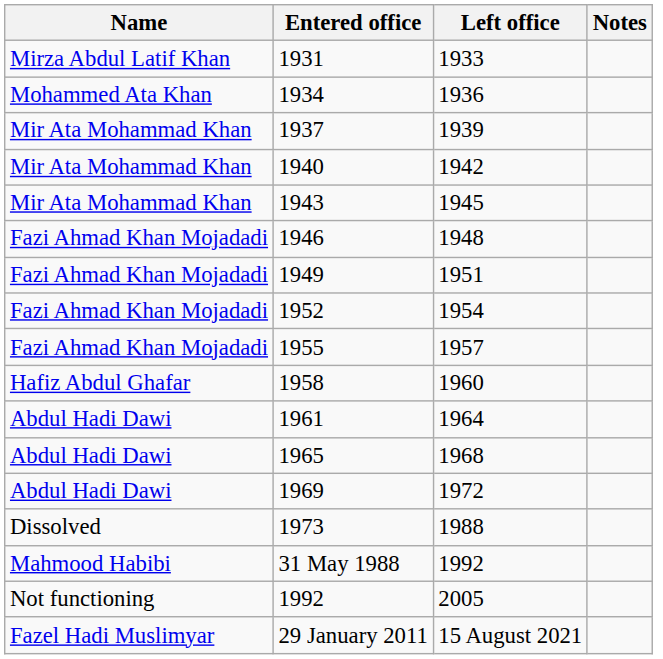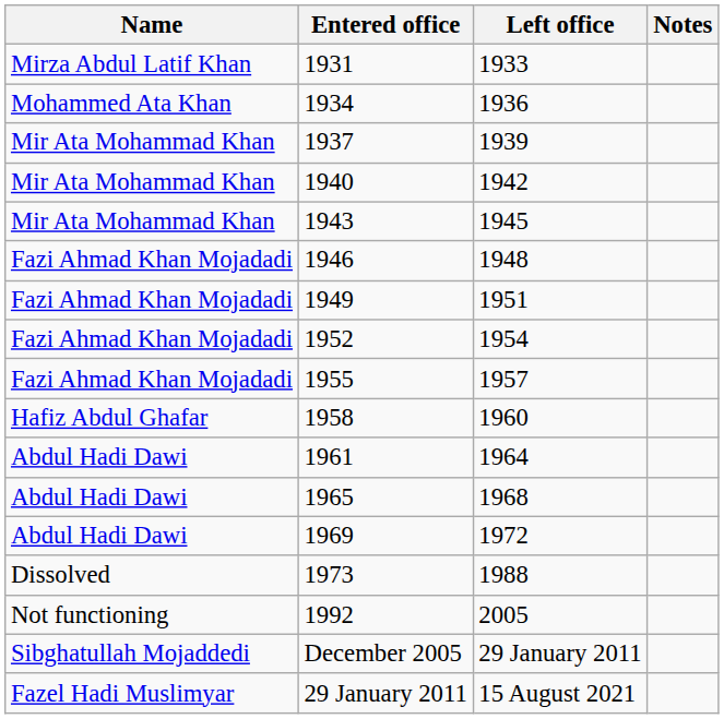- row: Mahmood Habibi | 31 May 1988 | 1992
+ row: Sibghatullah Mojaddedi | December 2005 | 29 January 2011
